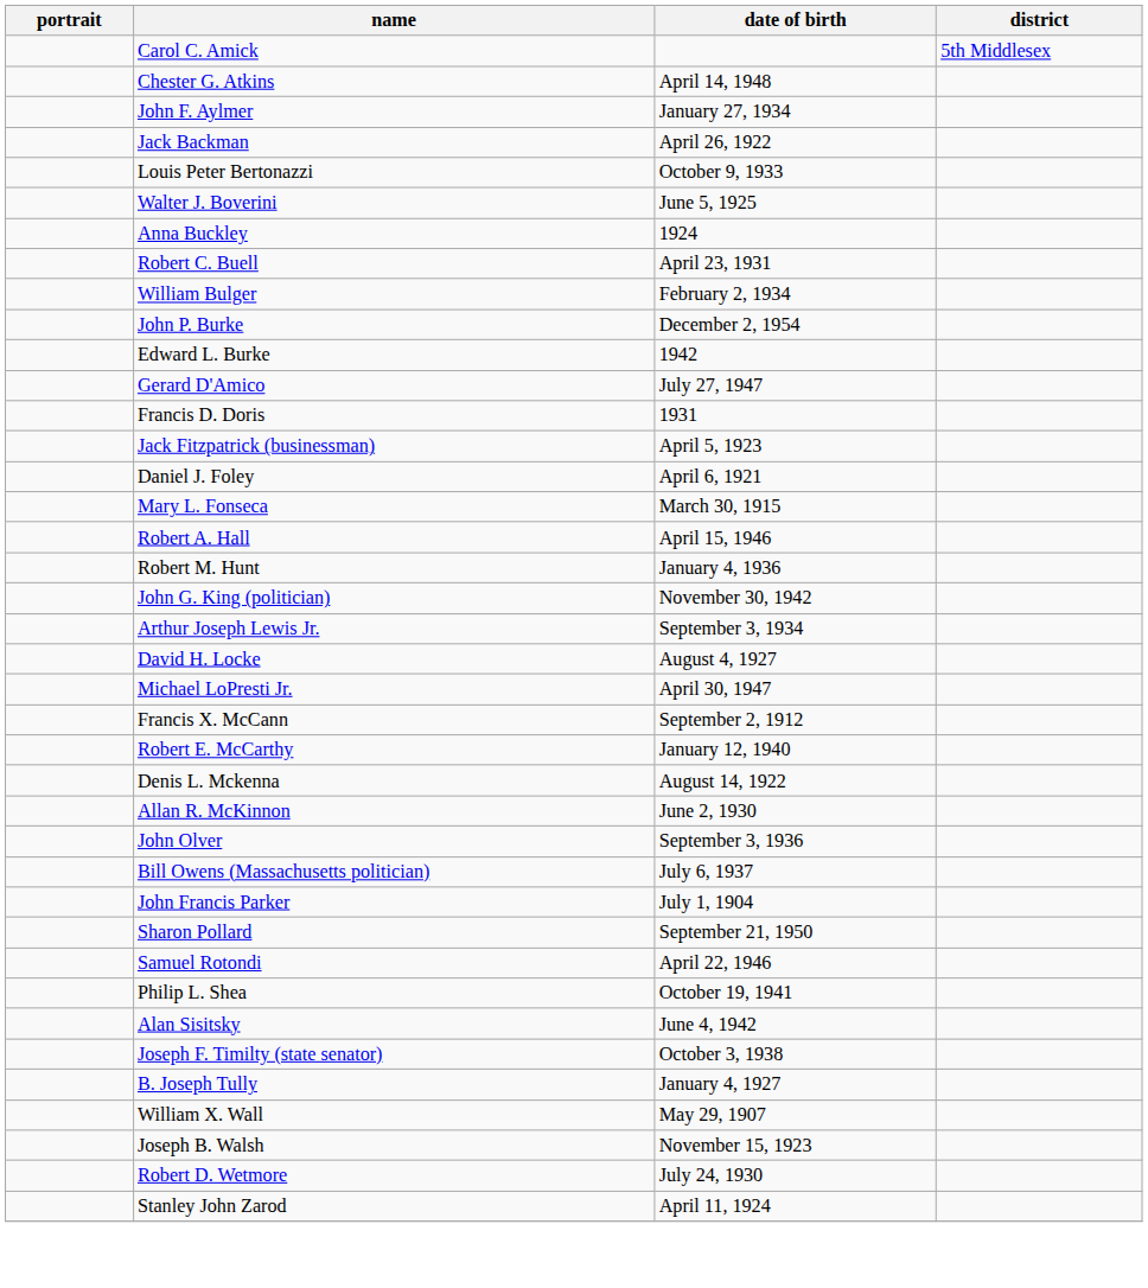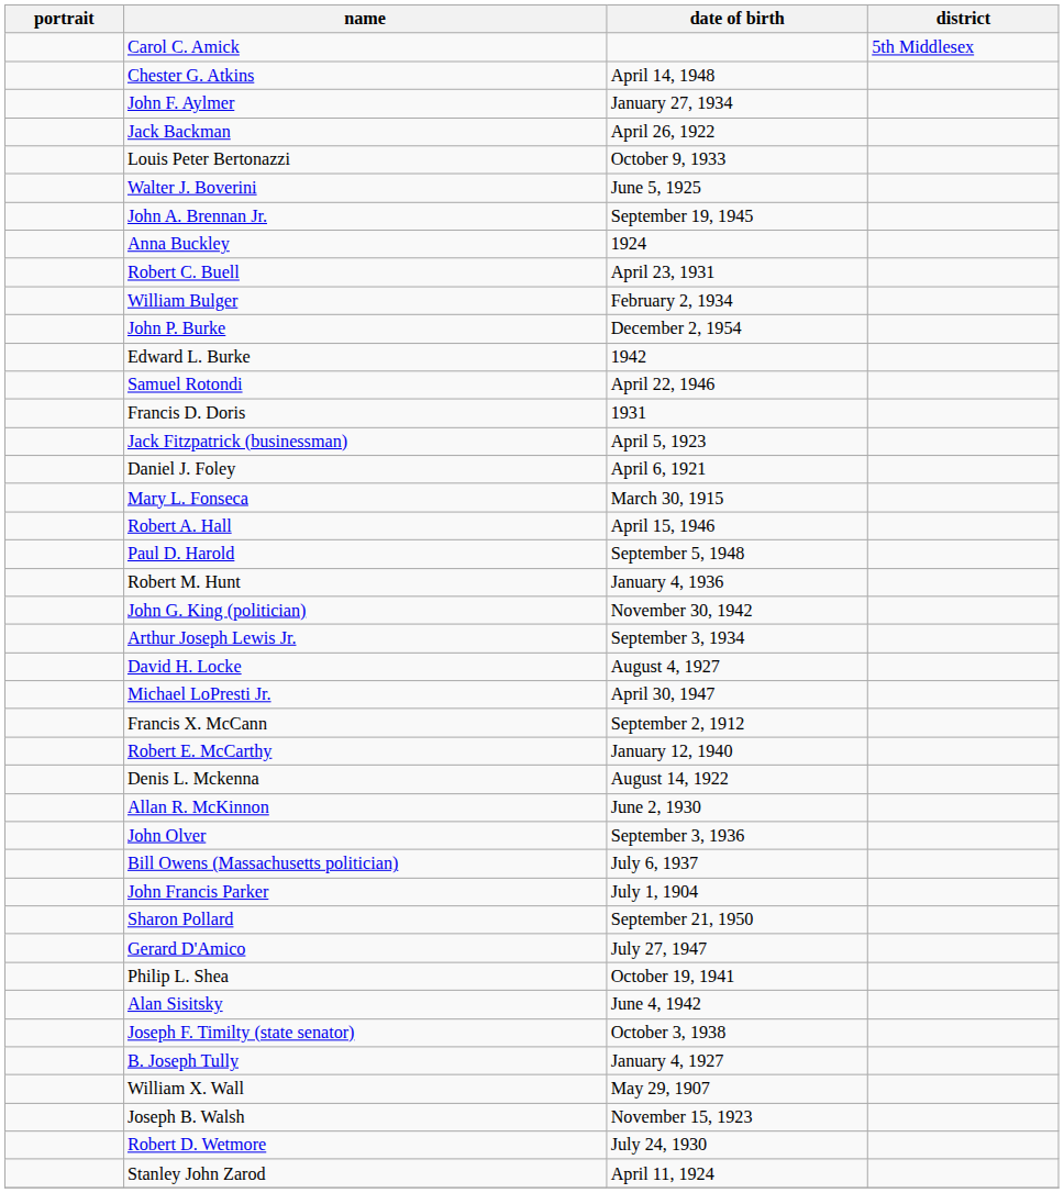+ row: John A. Brennan Jr. | September 19, 1945
rows swapped: Gerard D'Amico <-> Samuel Rotondi
+ row: Paul D. Harold | September 5, 1948
